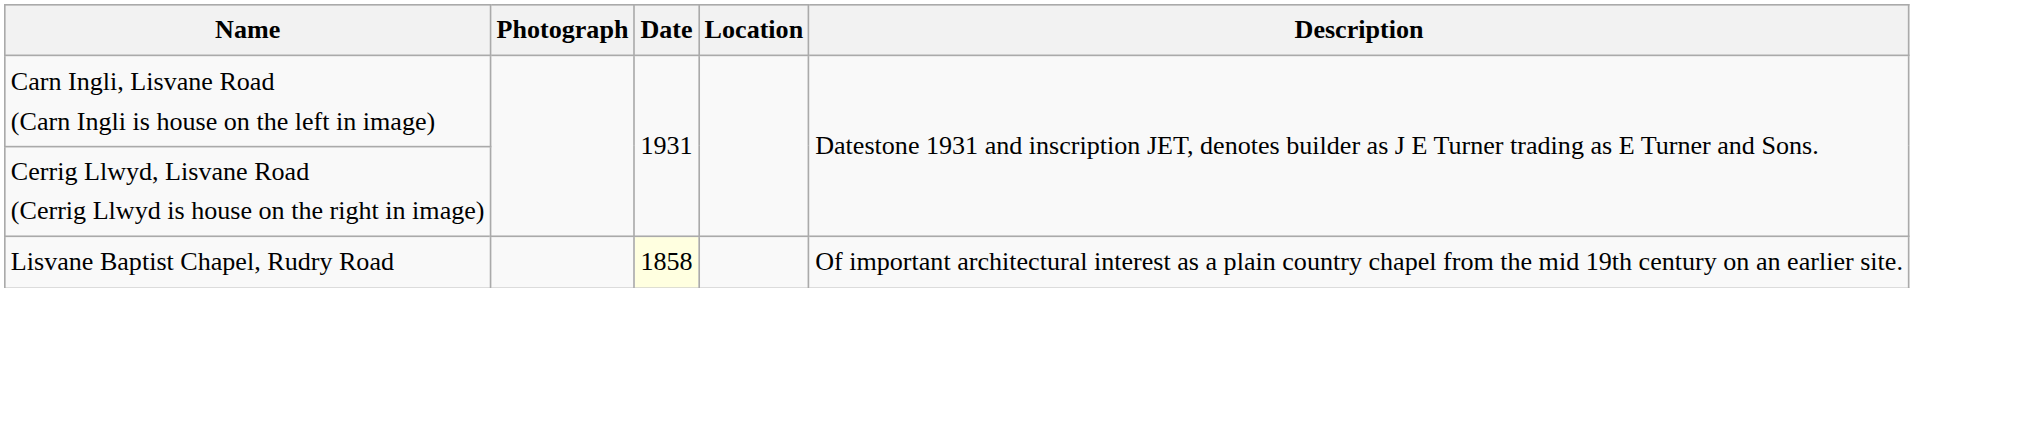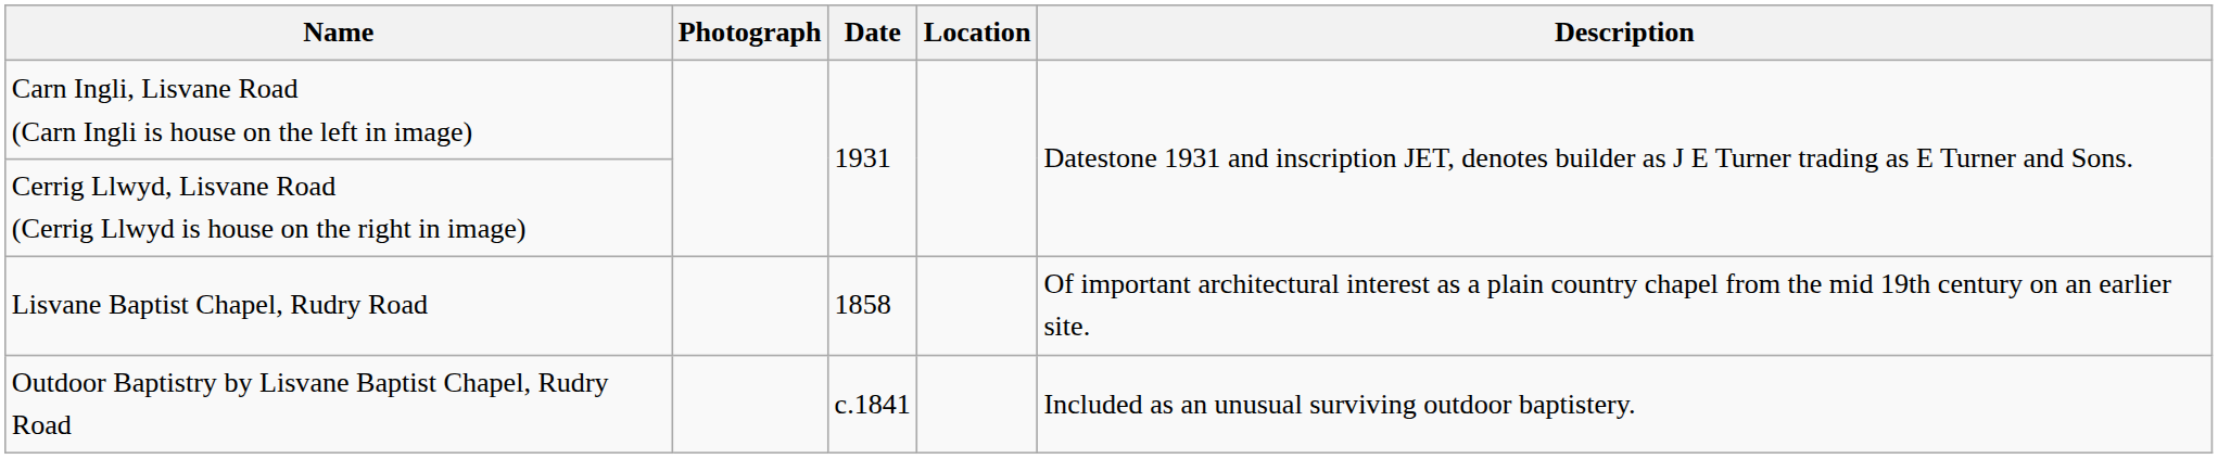Lisvane Baptist Chapel, Rudry Road | Date: lightyellow background -> no background
+ row: Outdoor Baptistry by Lisvane Baptist Chapel, Rudry Road | c.1841 | Included as an unusual surviving outdoor baptistery.
